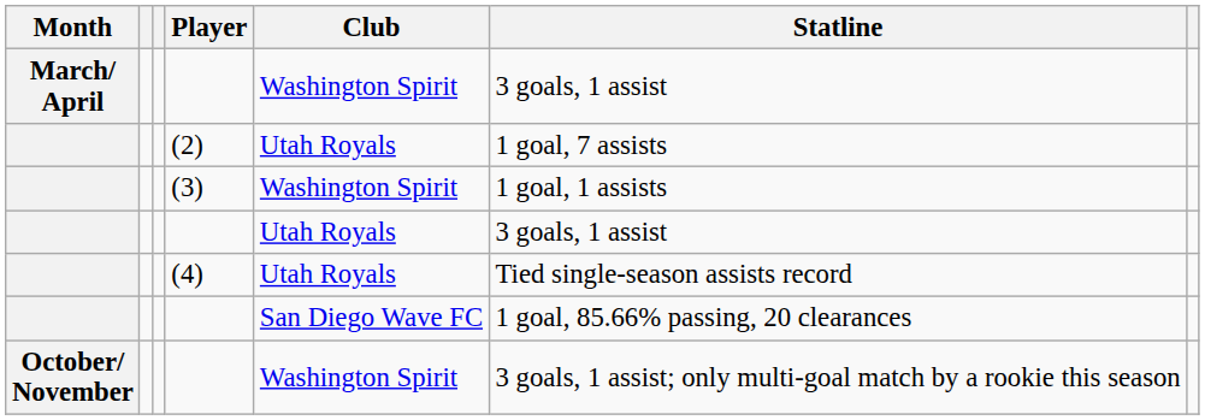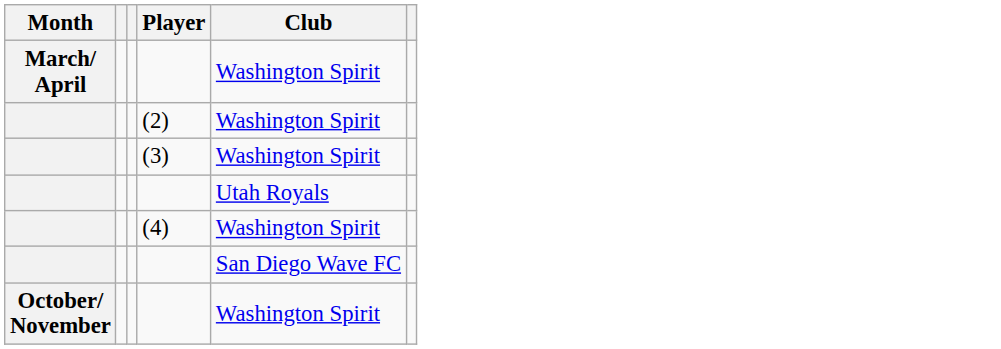- column: Statline | 3 goals, 1 assist | 1 goal, 7 assists | 1 goal, 1 assists | 3 goals, 1 assist | Tied single-season assists record | 1 goal, 85.66% passing, 20 clearances | 3 goals, 1 assist; only multi-goal match by a rookie this season
(2) | Club: Utah Royals -> Washington Spirit
(4) | Club: Utah Royals -> Washington Spirit
